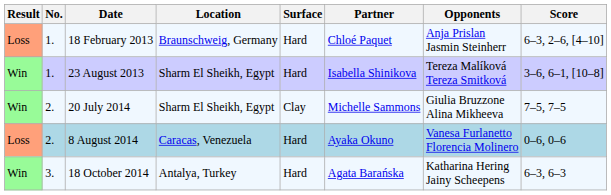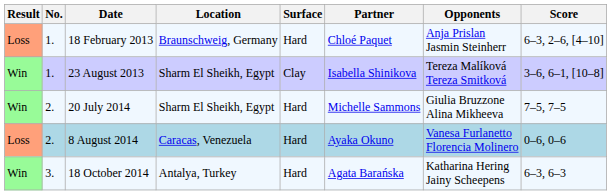23 August 2013 | Surface: Hard -> Clay
20 July 2014 | Surface: Clay -> Hard
